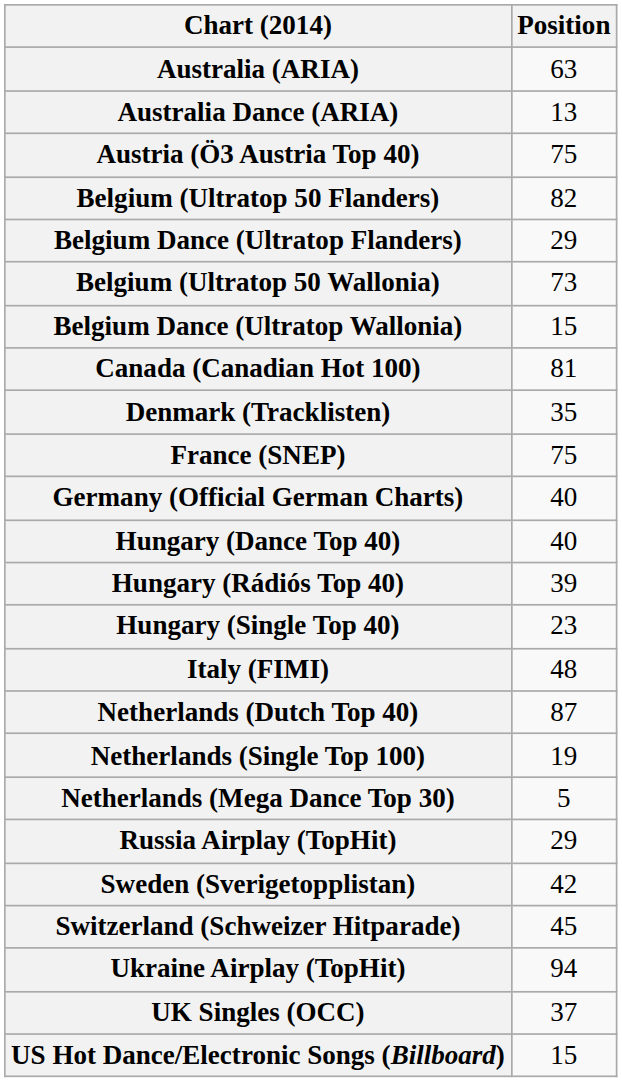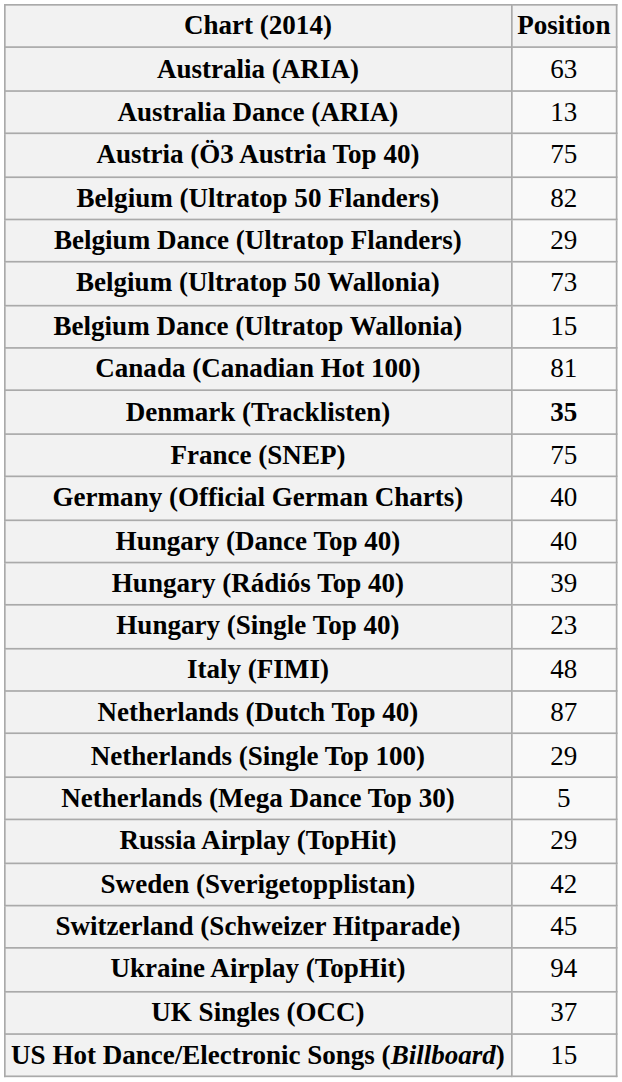Denmark (Tracklisten) | Position: normal -> bold
Netherlands (Single Top 100) | Position: 19 -> 29
